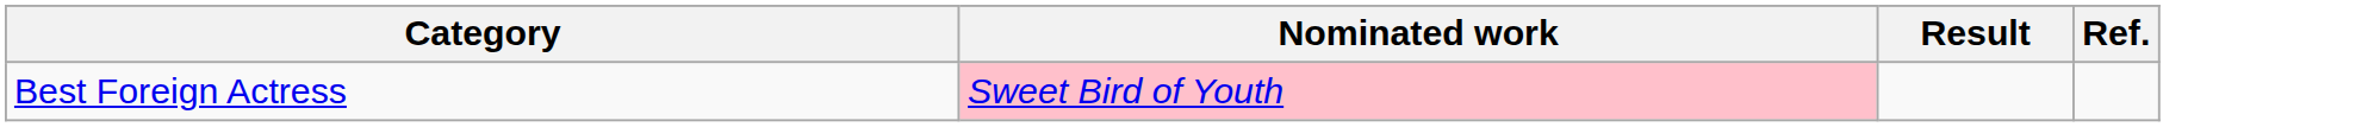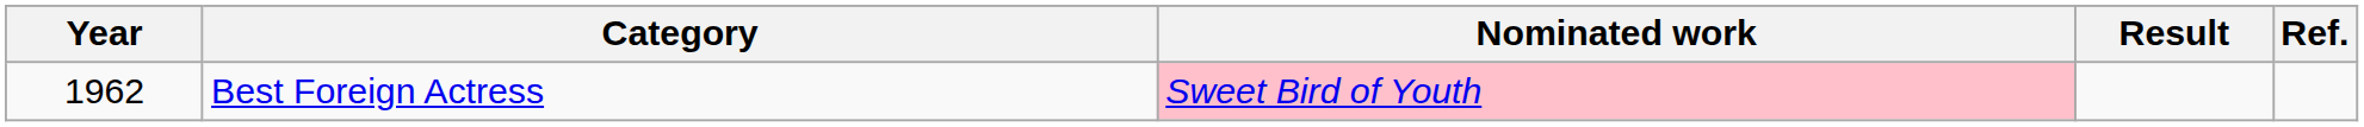+ column: Year | 1962
